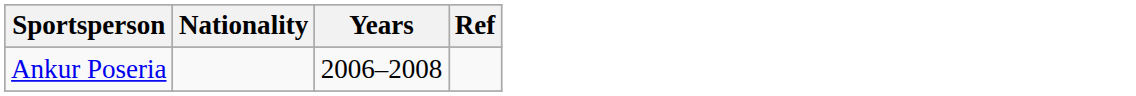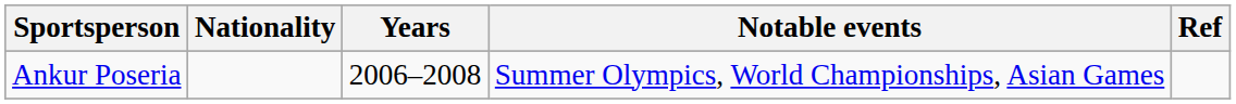+ column: Notable events | Summer Olympics, World Championships, Asian Games
